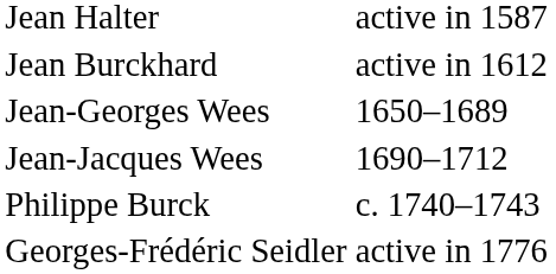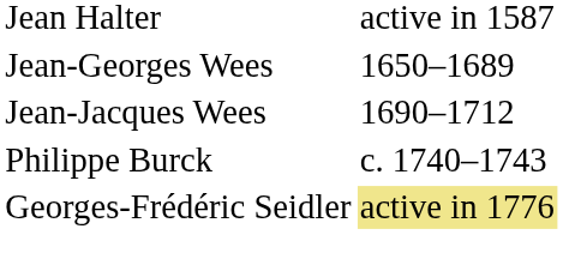- row: Jean Burckhard | active in 1612
Georges-Frédéric Seidler | column 2: no background -> khaki background
